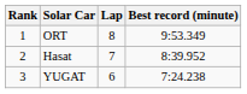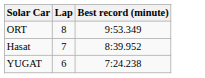- column: Rank | 1 | 2 | 3
